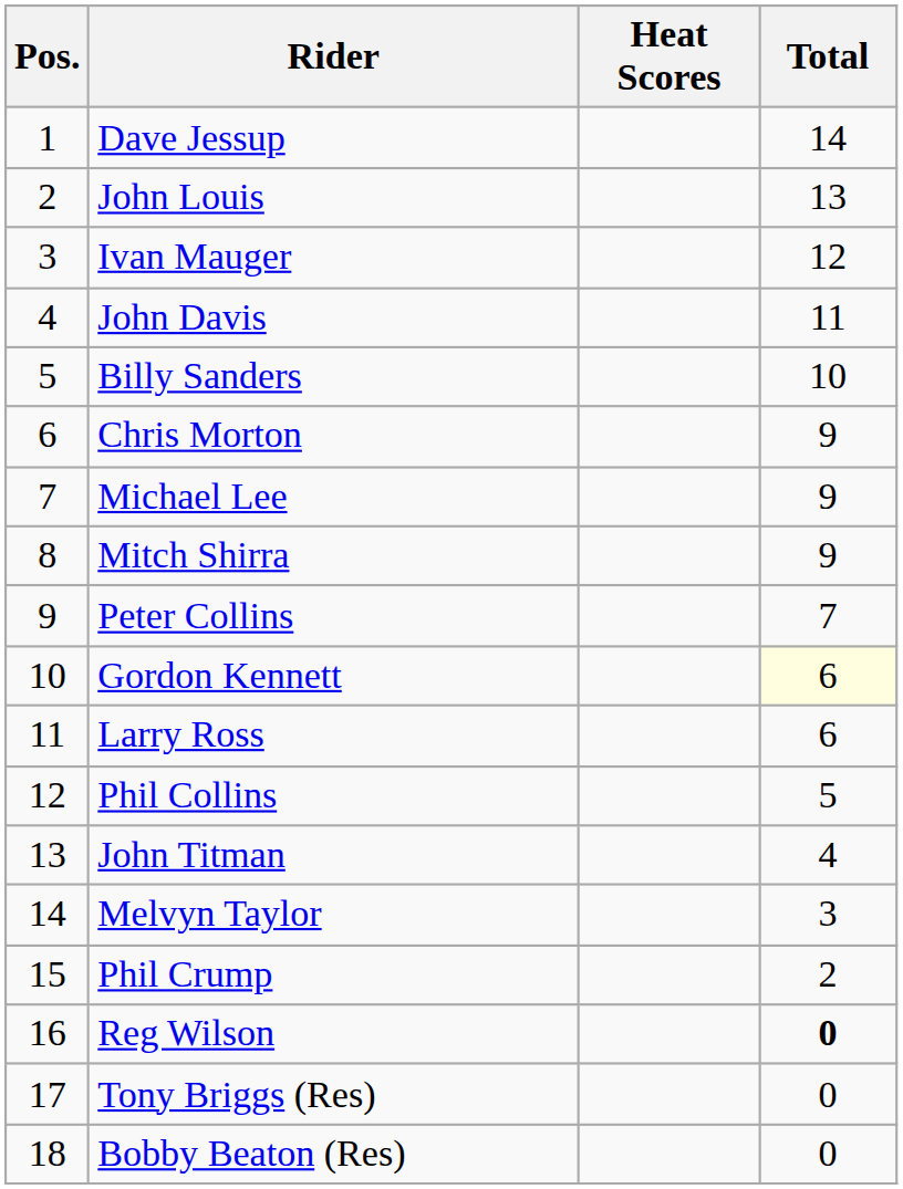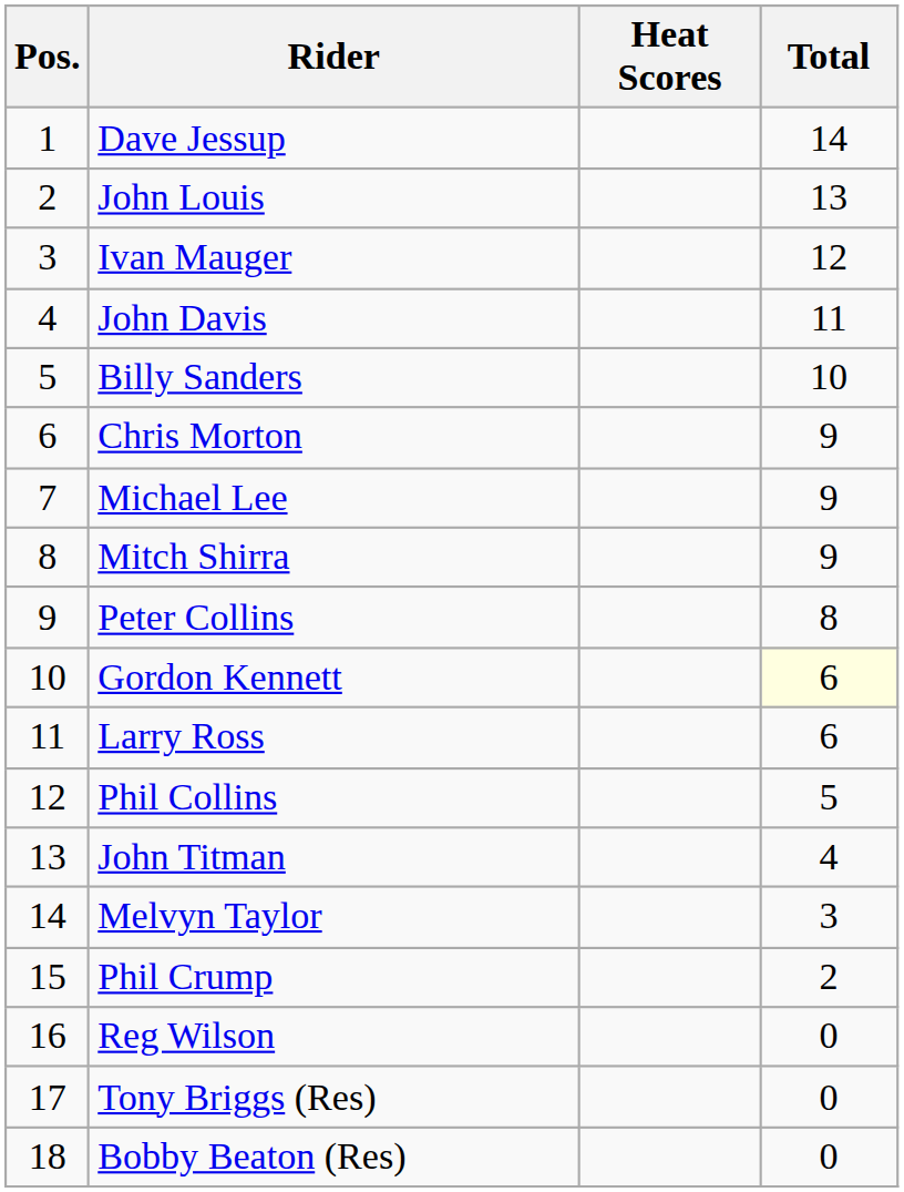Peter Collins | Total: 7 -> 8
Reg Wilson | Total: bold -> normal
